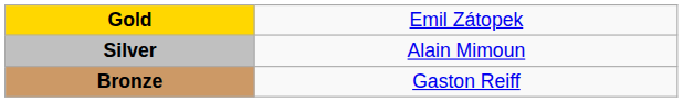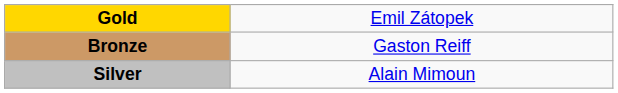rows swapped: Silver <-> Bronze
